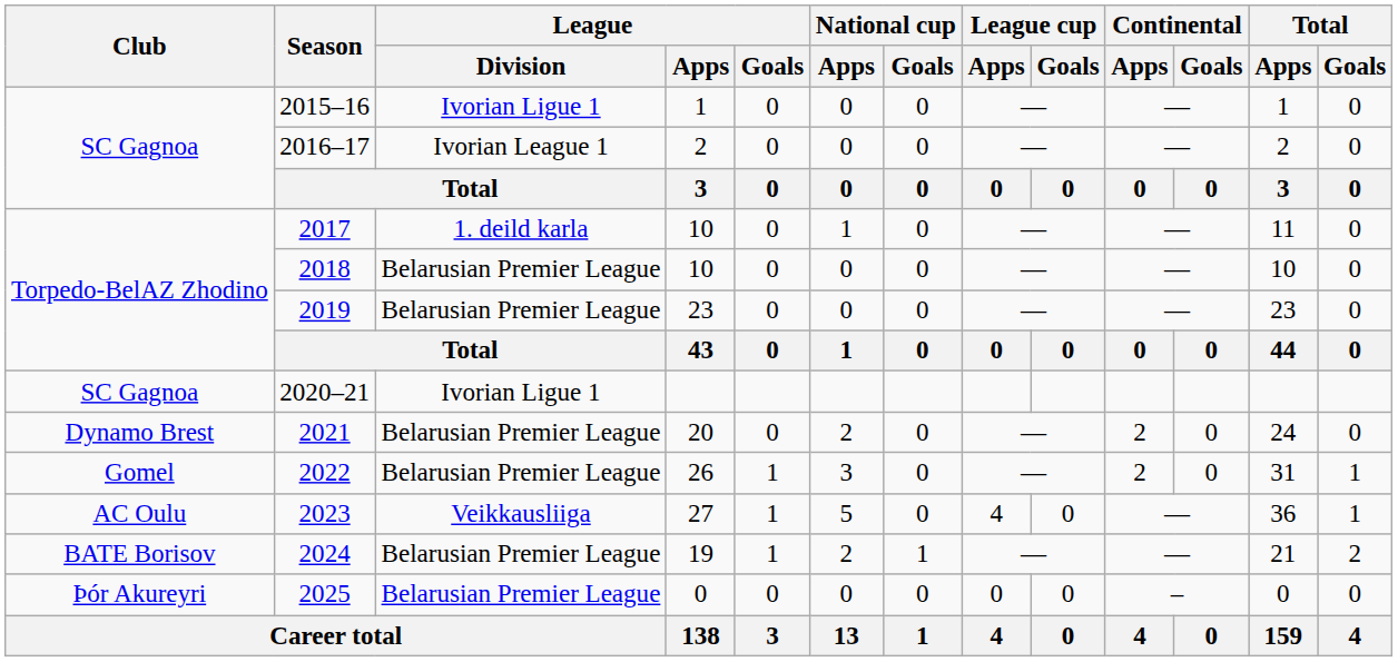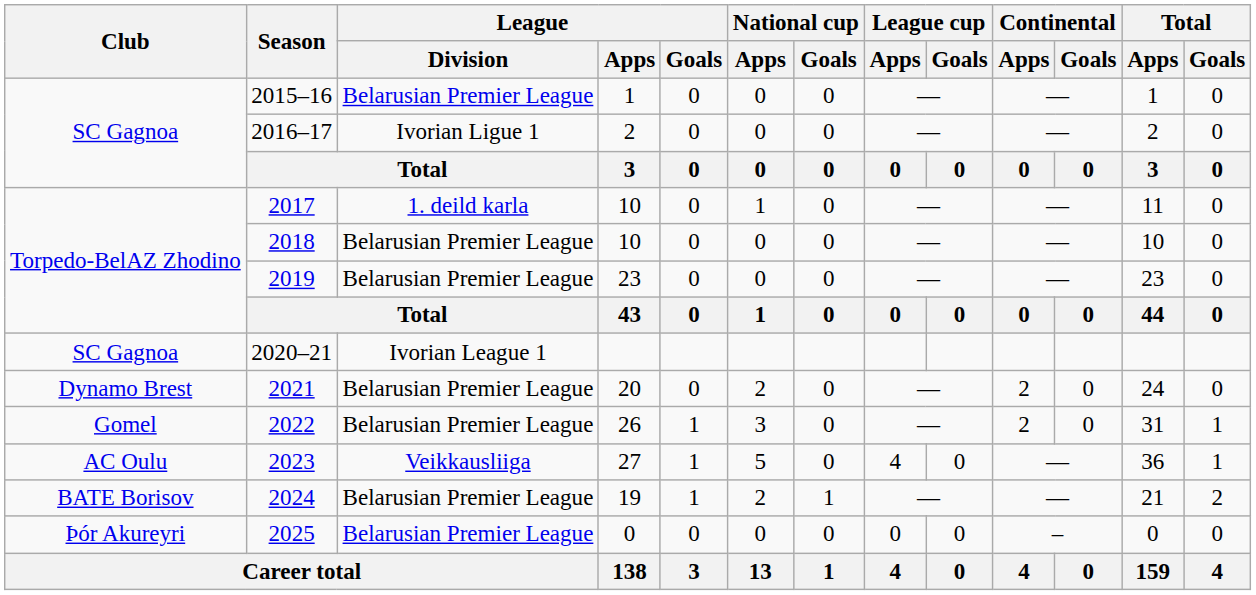2015–16 | League / Division: Ivorian Ligue 1 -> Belarusian Premier League
2016–17 | League / Division: Ivorian League 1 -> Ivorian Ligue 1
2020–21 | League / Division: Ivorian Ligue 1 -> Ivorian League 1
